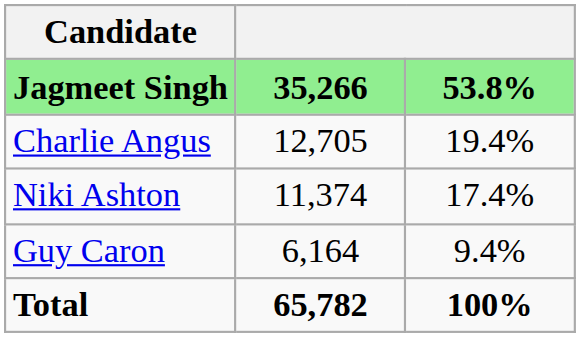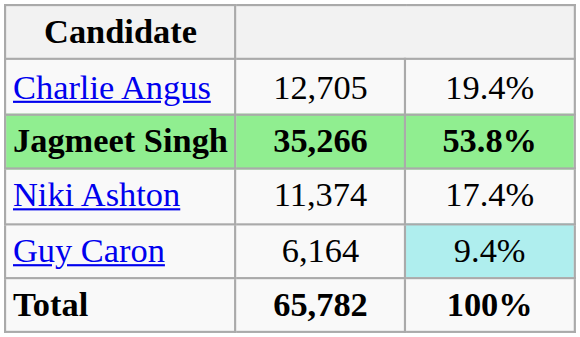rows swapped: Jagmeet Singh <-> Charlie Angus
Guy Caron | column 3: no background -> paleturquoise background
